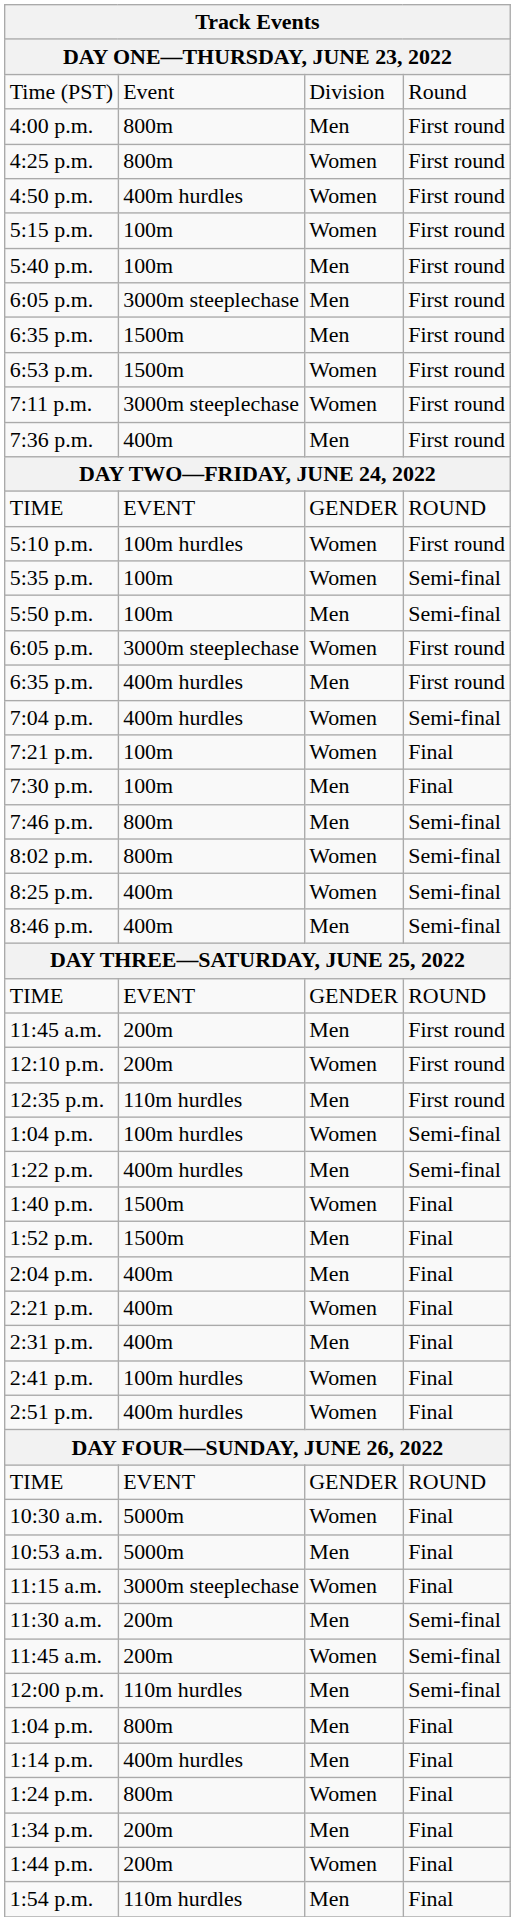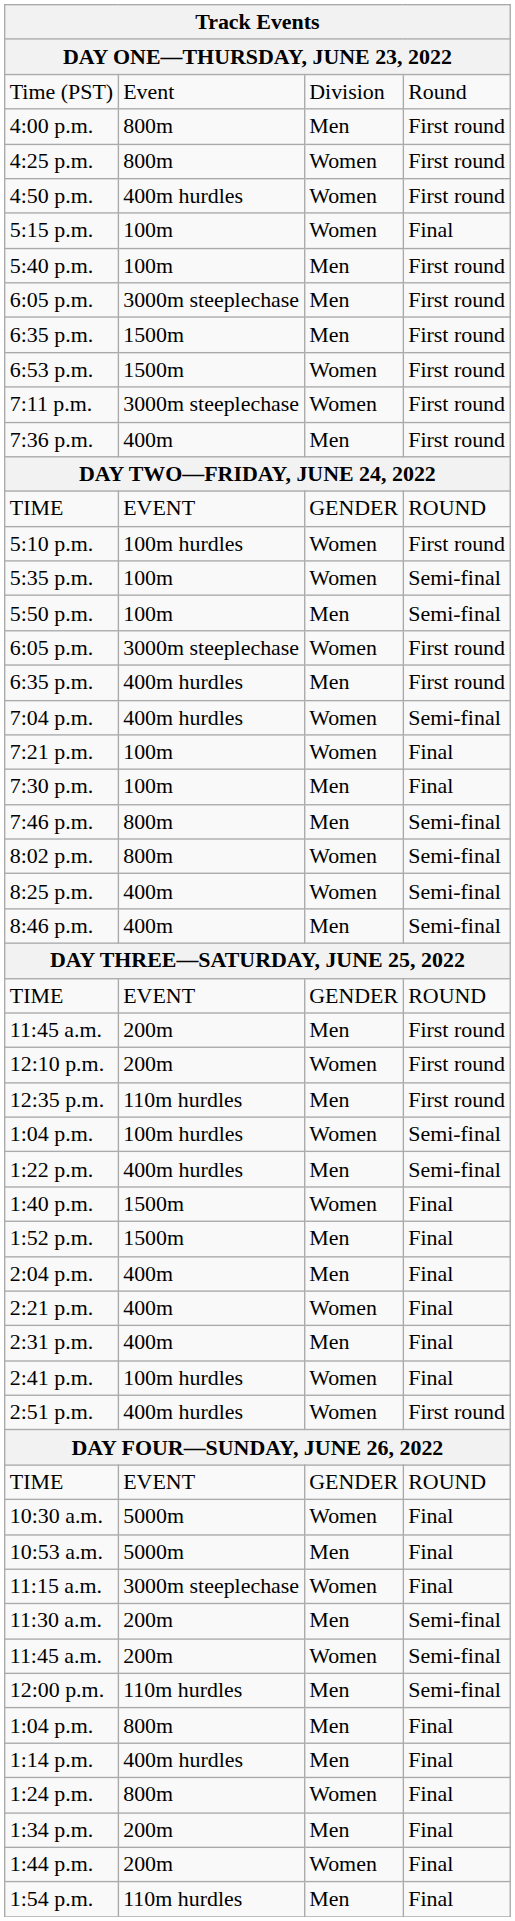5:15 p.m. | column 4: First round -> Final
2:51 p.m. | column 4: Final -> First round
